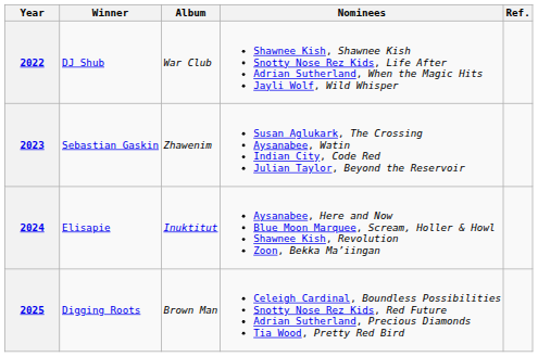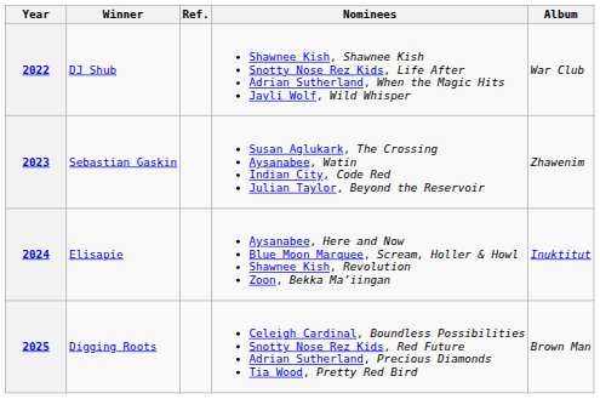columns swapped: Album <-> Ref.
